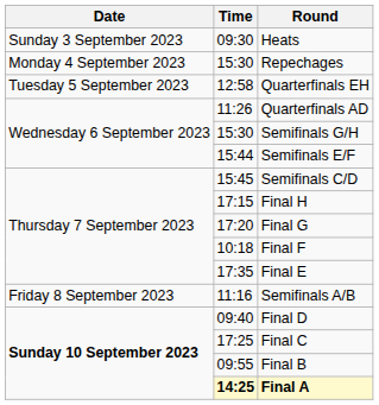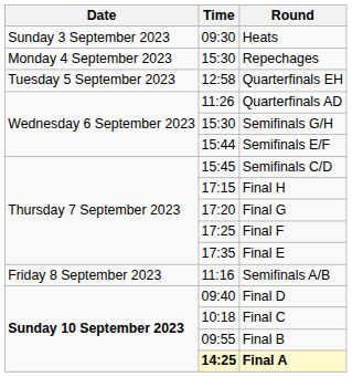Final F | Time: 10:18 -> 17:25
Final C | Time: 17:25 -> 10:18
